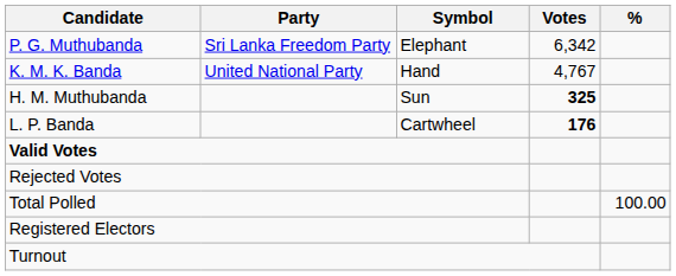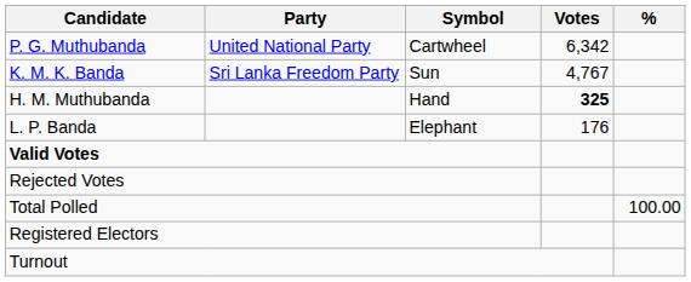P. G. Muthubanda | Party: Sri Lanka Freedom Party -> United National Party
P. G. Muthubanda | Symbol: Elephant -> Cartwheel
K. M. K. Banda | Party: United National Party -> Sri Lanka Freedom Party
K. M. K. Banda | Symbol: Hand -> Sun
H. M. Muthubanda | Symbol: Sun -> Hand
L. P. Banda | Symbol: Cartwheel -> Elephant
L. P. Banda | Votes: bold -> normal
